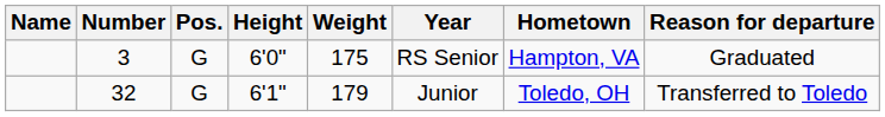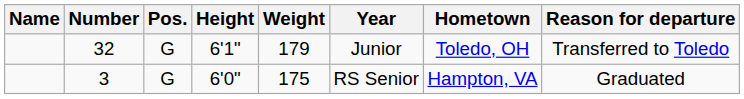rows swapped: 3 <-> 32
